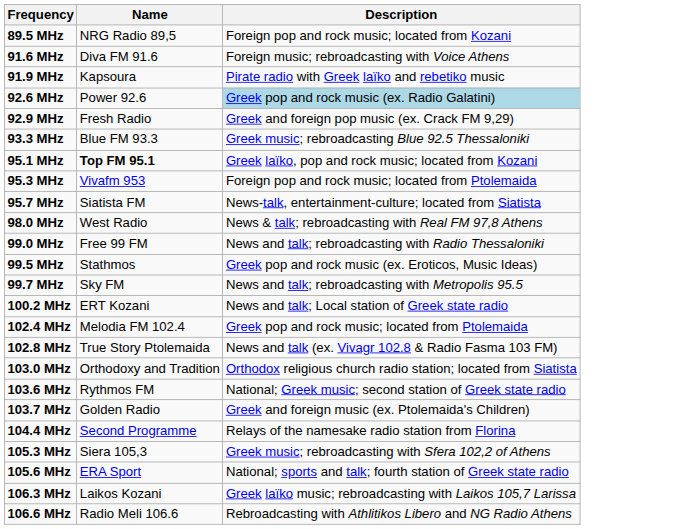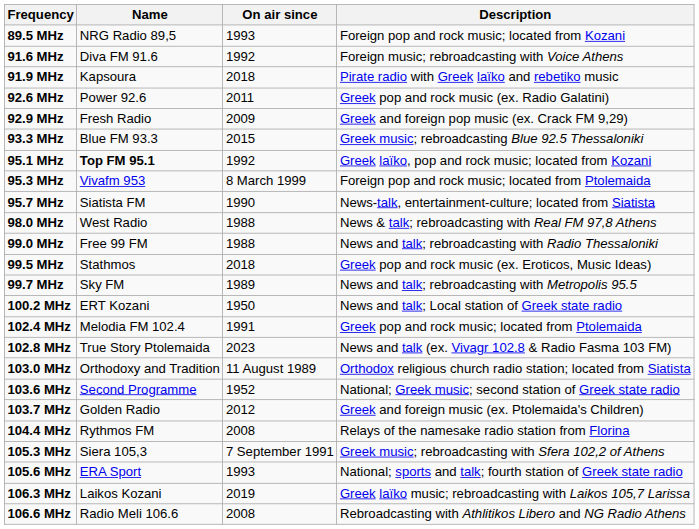+ column: On air since | 1993 | 1992 | 2018 | 2011 | 2009 | 2015 | 1992 | 8 March 1999 | 1990 | 1988 | 1988 | 2018 | 1989 | 1950 | 1991 | 2023 | 11 August 1989 | 1952 | 2012 | 2008 | 7 September 1991 | 1993 | 2019 | 2008
92.6 MHz | Description: lightblue background -> no background
103.6 MHz | Name: Rythmos FM -> Second Programme
104.4 MHz | Name: Second Programme -> Rythmos FM
